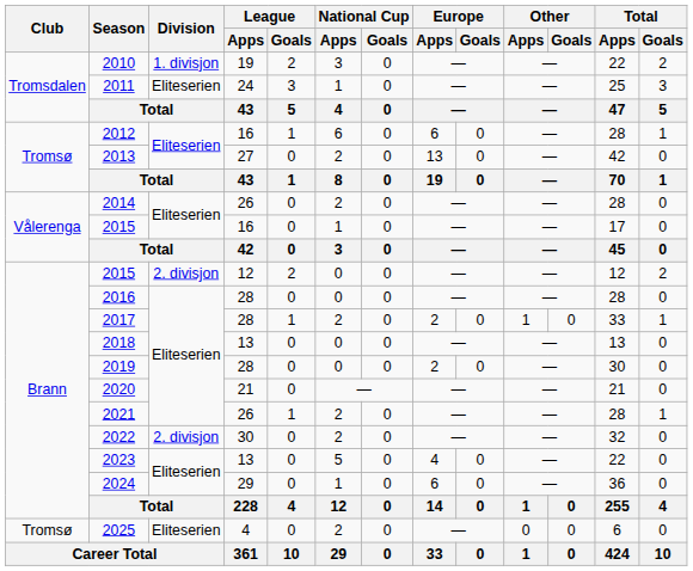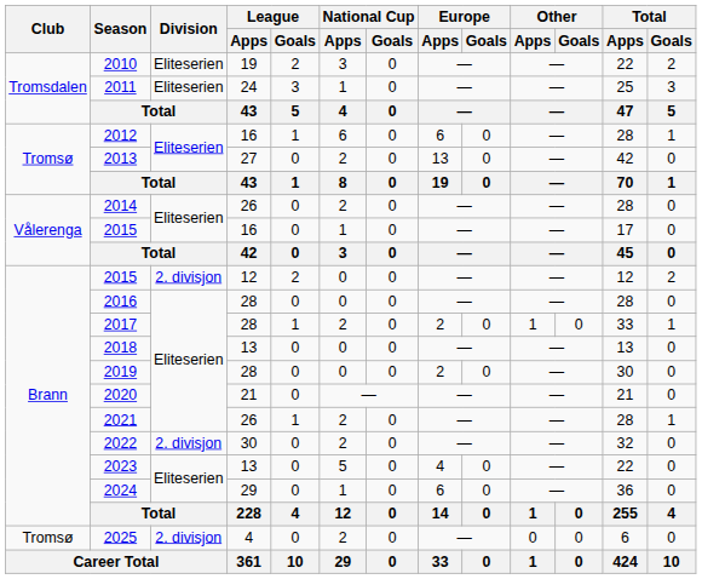2010 | Division: 1. divisjon -> Eliteserien
2025 | Division: Eliteserien -> 2. divisjon
